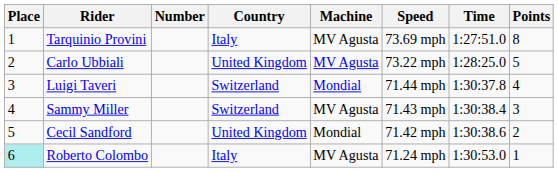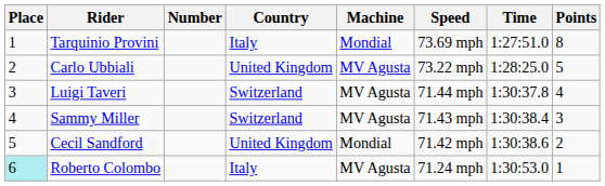Tarquinio Provini | Machine: MV Agusta -> Mondial
Luigi Taveri | Machine: Mondial -> MV Agusta
